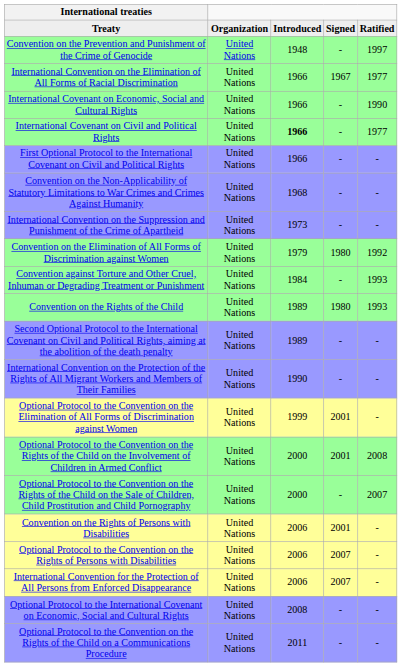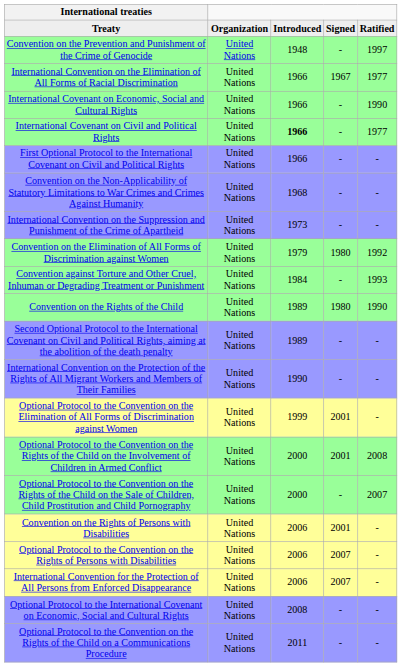Convention on the Rights of the Child | column 5: 1993 -> 1990
